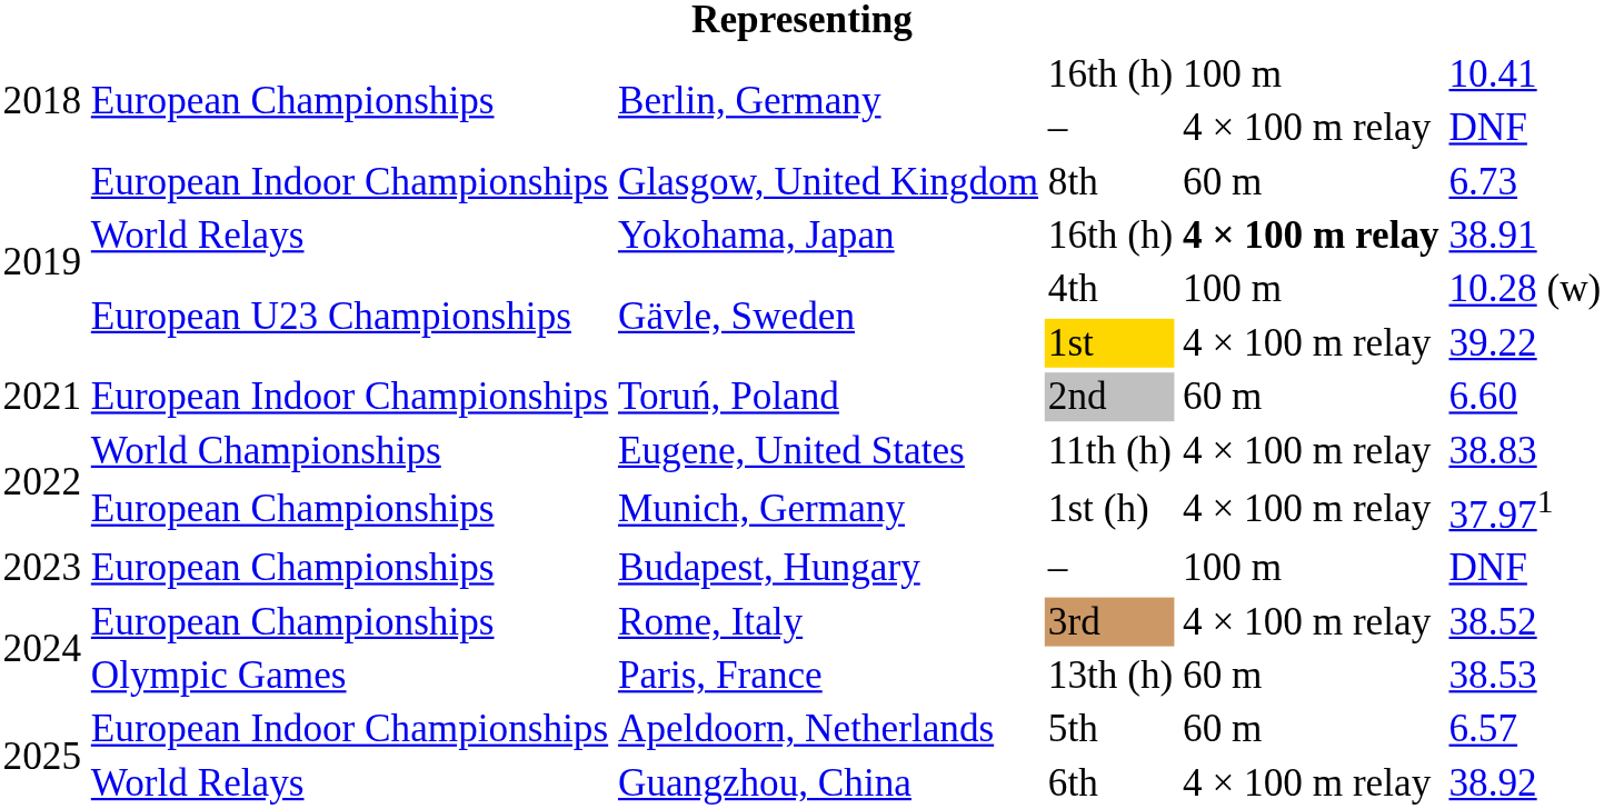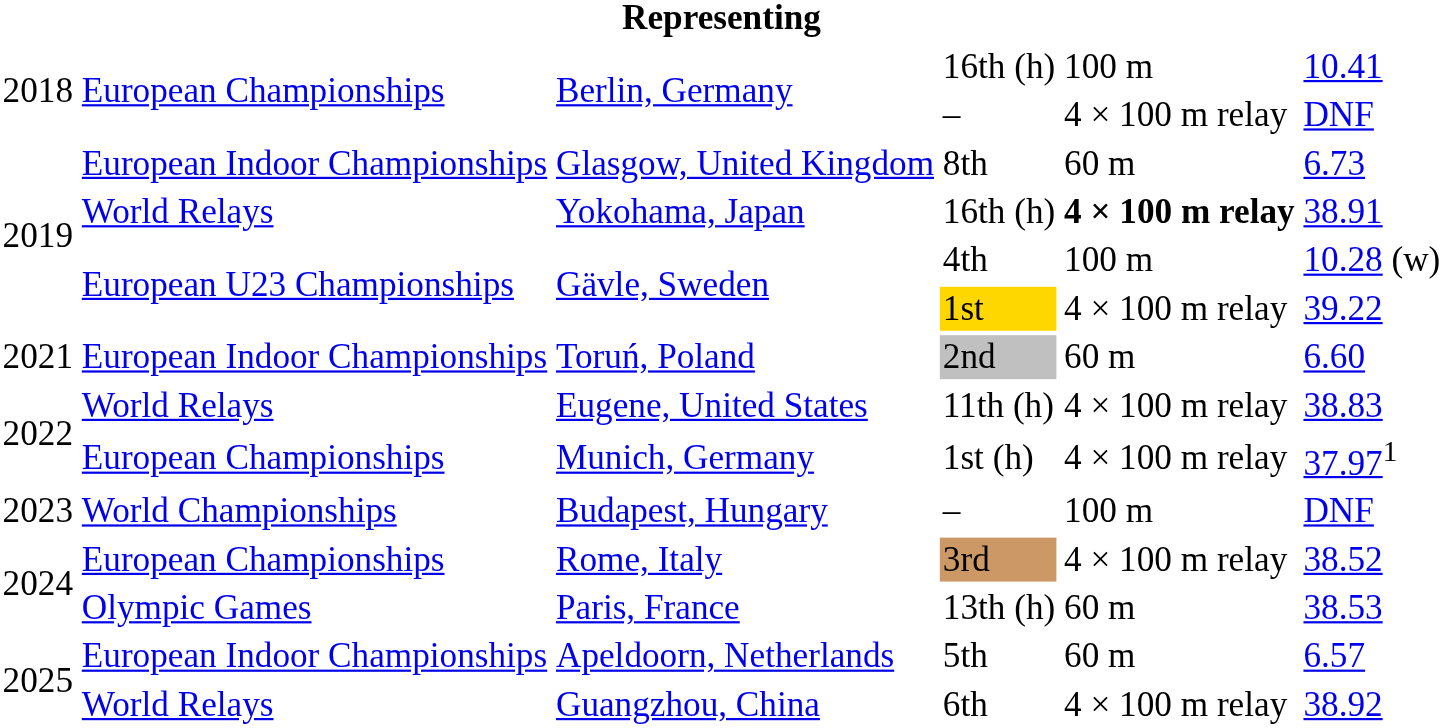Eugene, United States | column 2: World Championships -> World Relays
Budapest, Hungary | column 2: European Championships -> World Championships
